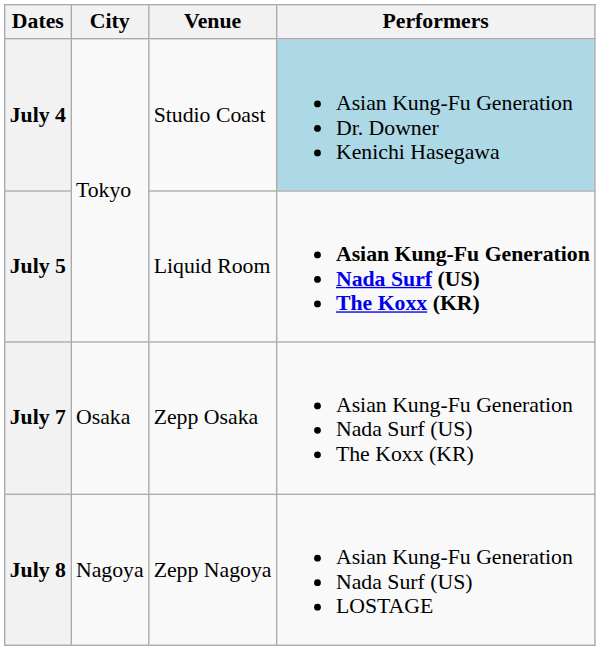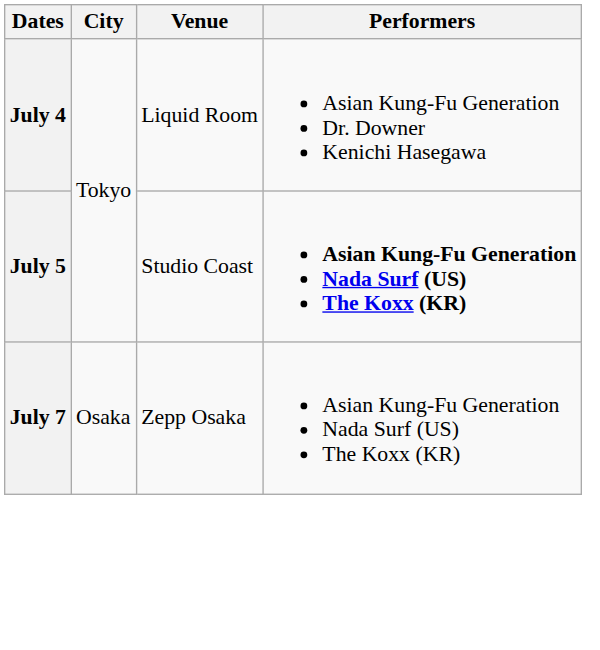July 4 | Venue: Studio Coast -> Liquid Room
July 4 | Performers: lightblue background -> no background
July 5 | Venue: Liquid Room -> Studio Coast
- row: July 8 | Nagoya | Zepp Nagoya | Asian Kung-Fu Generation Nada Surf (US) LOSTAGE
